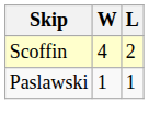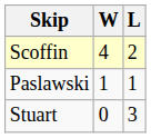+ row: Stuart | 0 | 3
